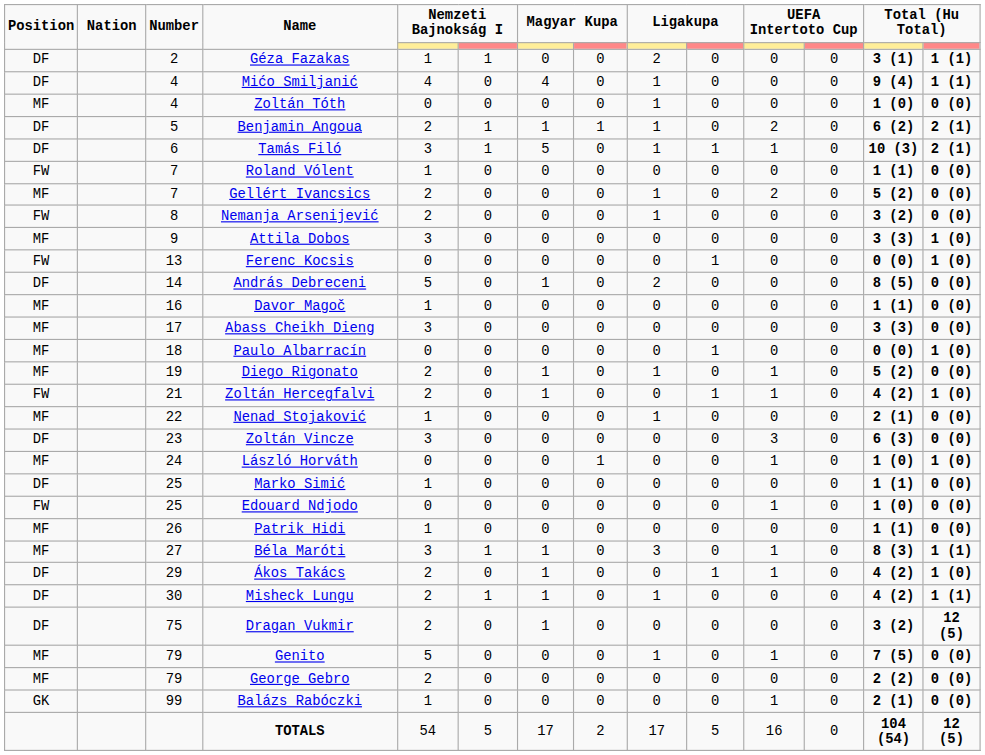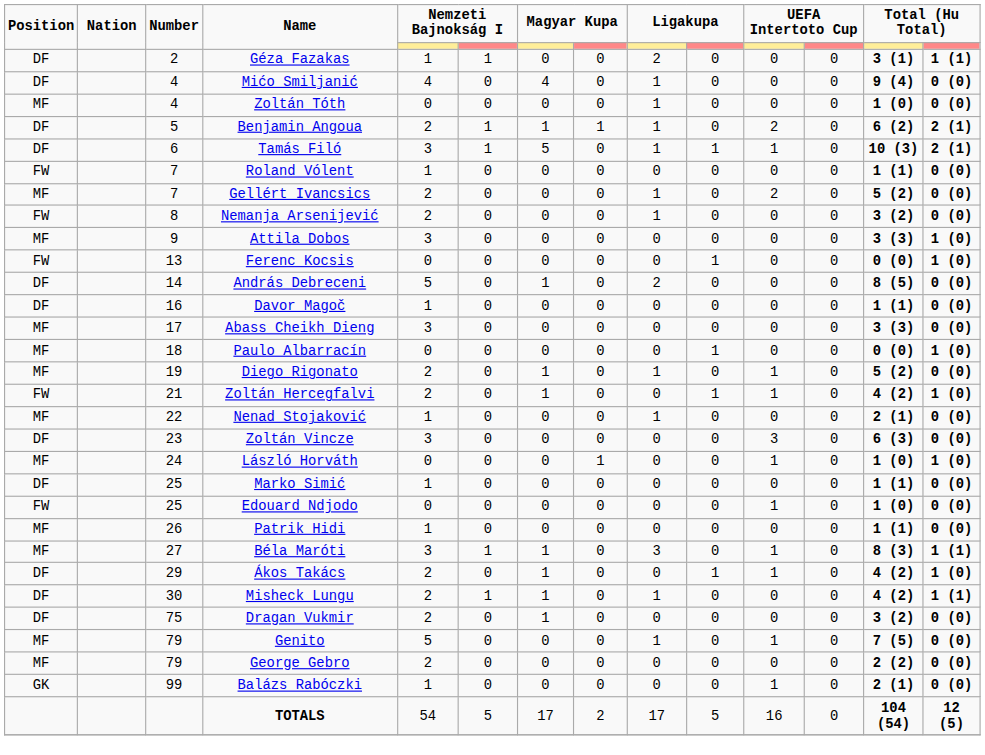Mićo Smiljanić | column 14: 1 (1) -> 0 (0)
Davor Magoč | Position: MF -> DF
Dragan Vukmir | column 14: 12 (5) -> 0 (0)
